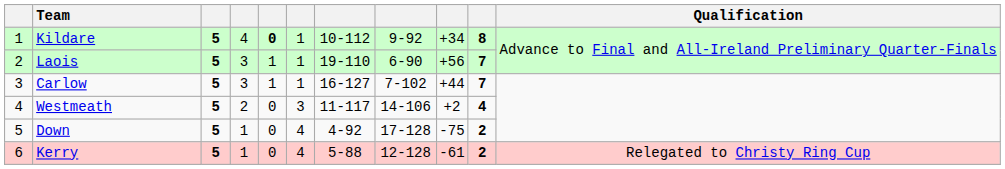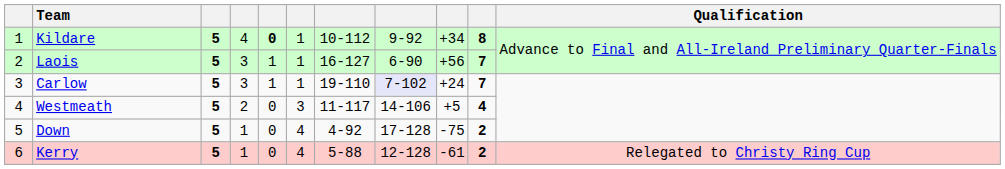Laois | column 7: 19-110 -> 16-127
Carlow | column 7: 16-127 -> 19-110
Carlow | column 8: no background -> lavender background
Carlow | column 9: +44 -> +24
Westmeath | column 9: +2 -> +5
